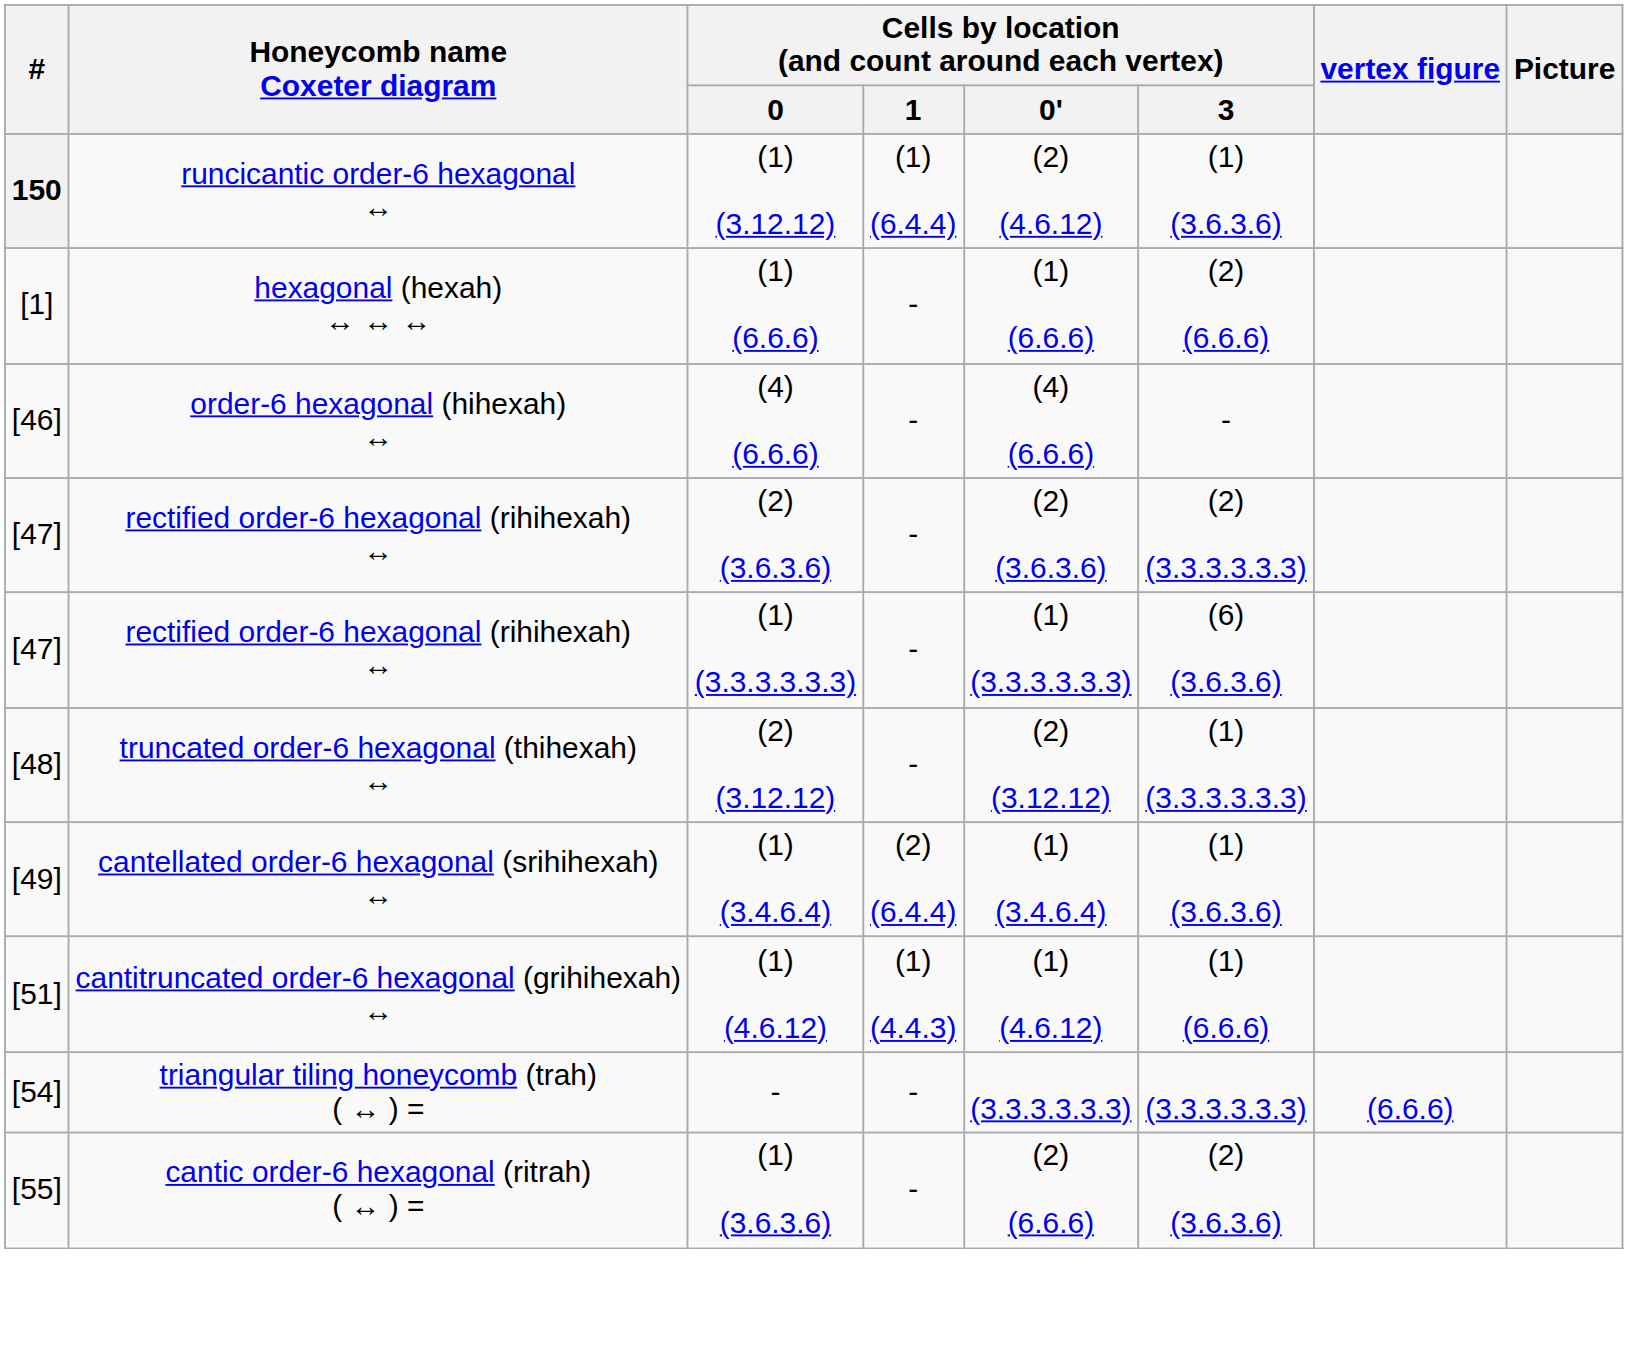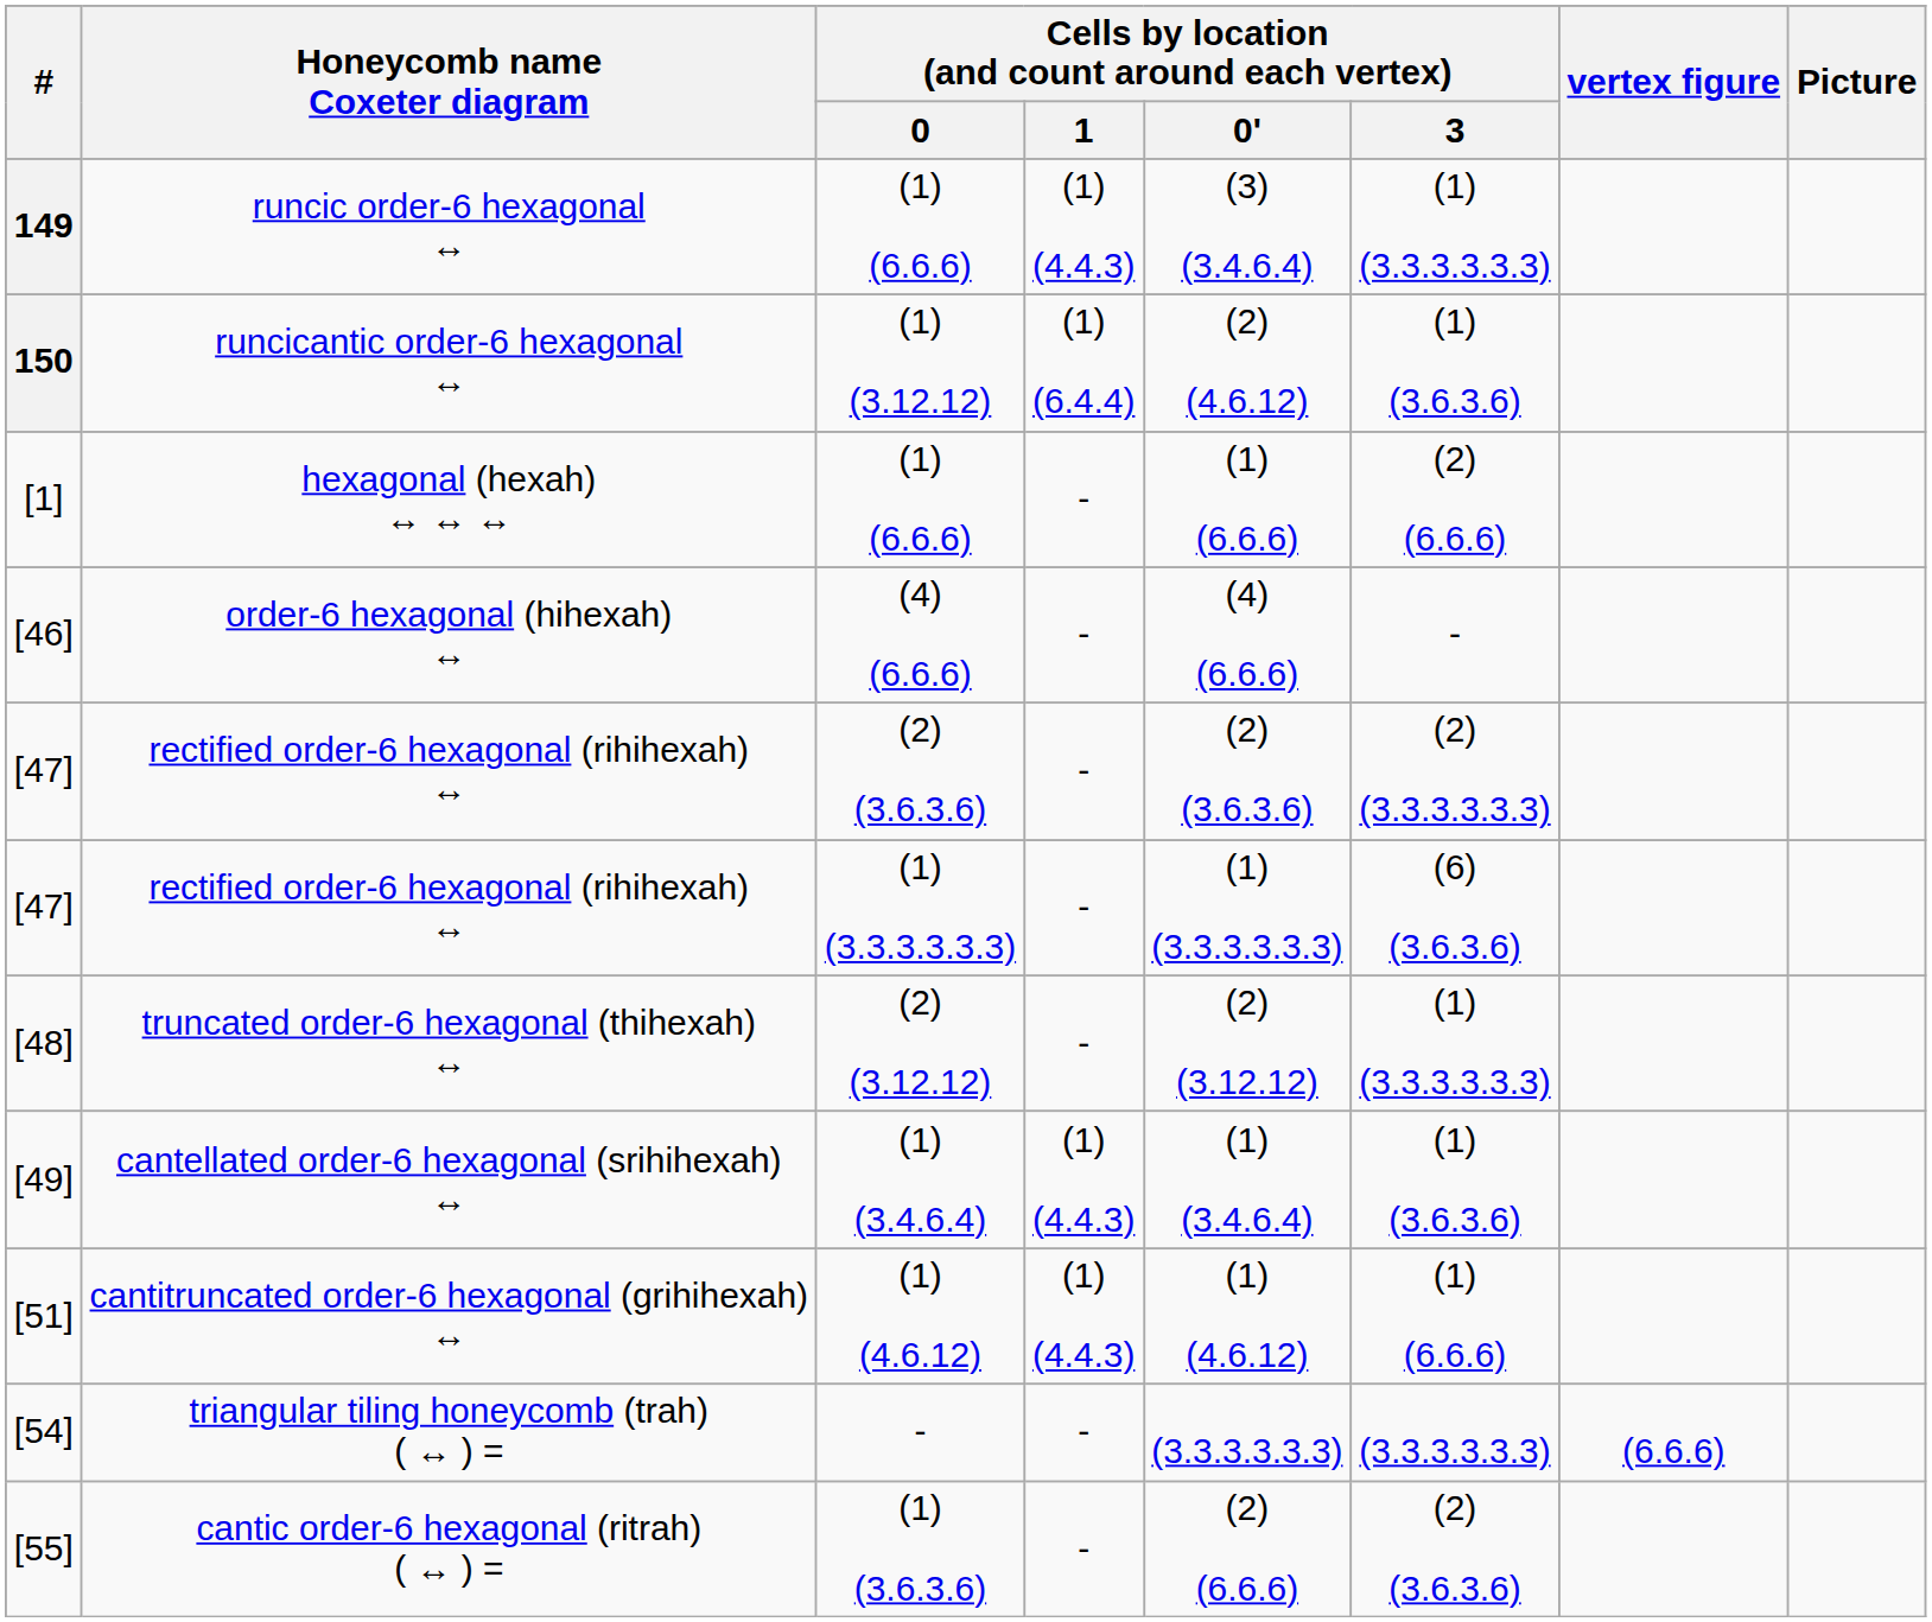+ row: 149 | runcic order-6 hexagonal ↔ | (1) (6.6.6) | (1) (4.4.3) | (3) (3.4.6.4) | (1) (3.3.3.3.3.3)
cantellated order-6 hexagonal (srihihexah) ↔ | Cells by location (and count around each vertex) / 1: (2) (6.4.4) -> (1) (4.4.3)
